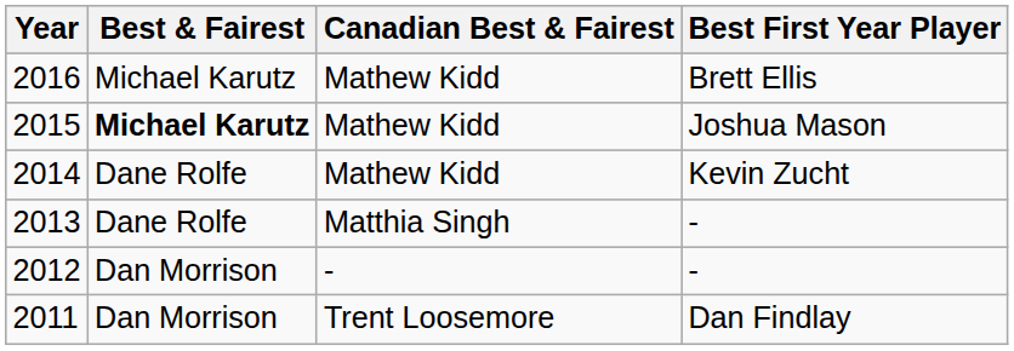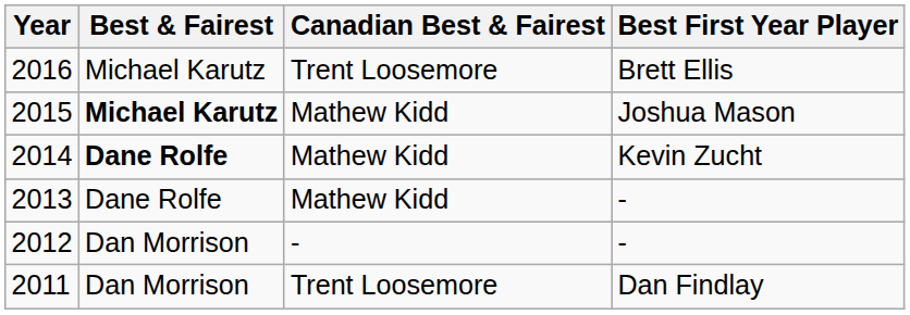2016 | Canadian Best & Fairest: Mathew Kidd -> Trent Loosemore
2014 | Best & Fairest: normal -> bold
2013 | Canadian Best & Fairest: Matthia Singh -> Mathew Kidd
